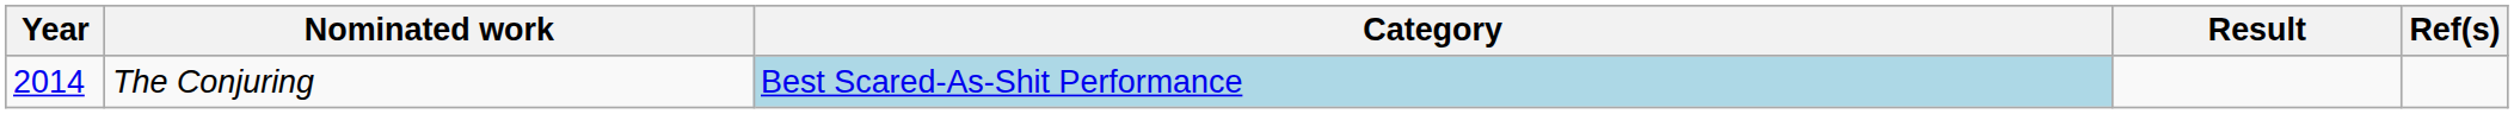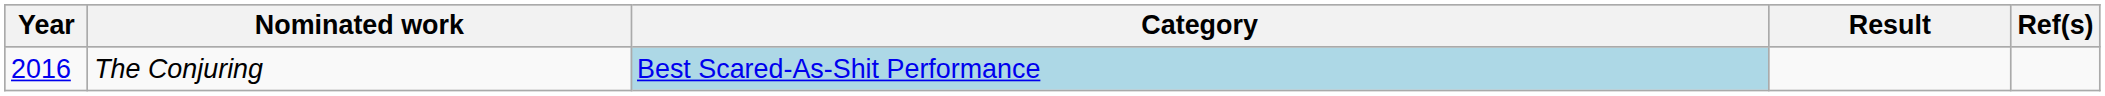The Conjuring | Year: 2014 -> 2016
